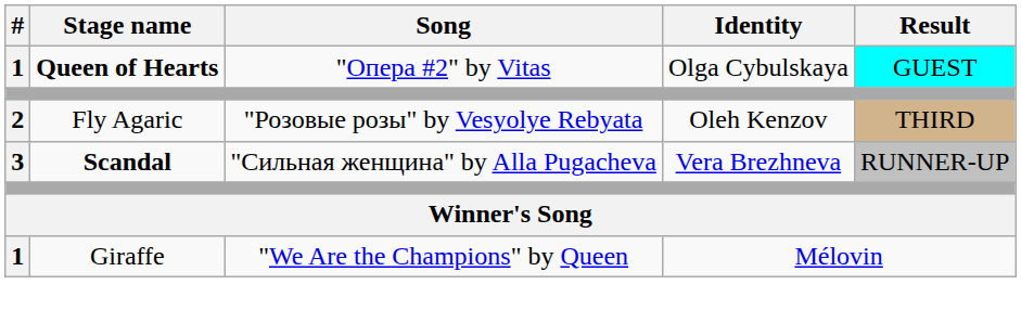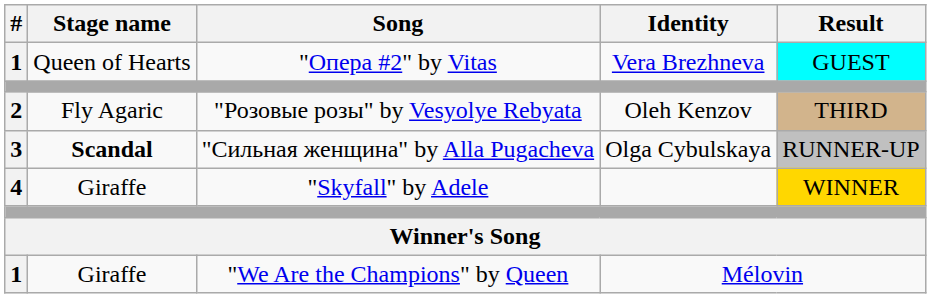"Опера #2" by Vitas | Stage name: bold -> normal
"Опера #2" by Vitas | Identity: Olga Cybulskaya -> Vera Brezhneva
"Сильная женщина" by Alla Pugacheva | Identity: Vera Brezhneva -> Olga Cybulskaya
+ row: 4 | Giraffe | "Skyfall" by Adele | WINNER
